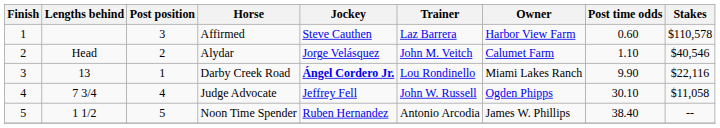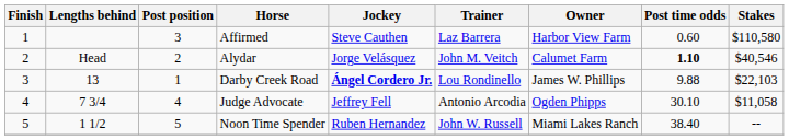Affirmed | Stakes: $110,578 -> $110,580
Alydar | Post time odds: normal -> bold
Darby Creek Road | Owner: Miami Lakes Ranch -> James W. Phillips
Darby Creek Road | Post time odds: 9.90 -> 9.88
Darby Creek Road | Stakes: $22,116 -> $22,103
Judge Advocate | Trainer: John W. Russell -> Antonio Arcodia
Noon Time Spender | Trainer: Antonio Arcodia -> John W. Russell
Noon Time Spender | Owner: James W. Phillips -> Miami Lakes Ranch
